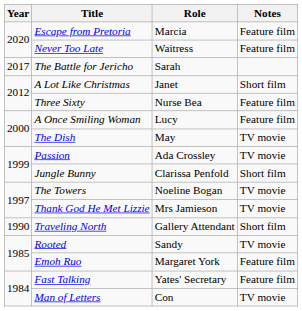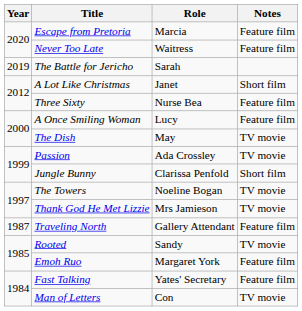The Battle for Jericho | Year: 2017 -> 2019
Traveling North | Year: 1990 -> 1987
Traveling North | Notes: Short film -> Feature film
